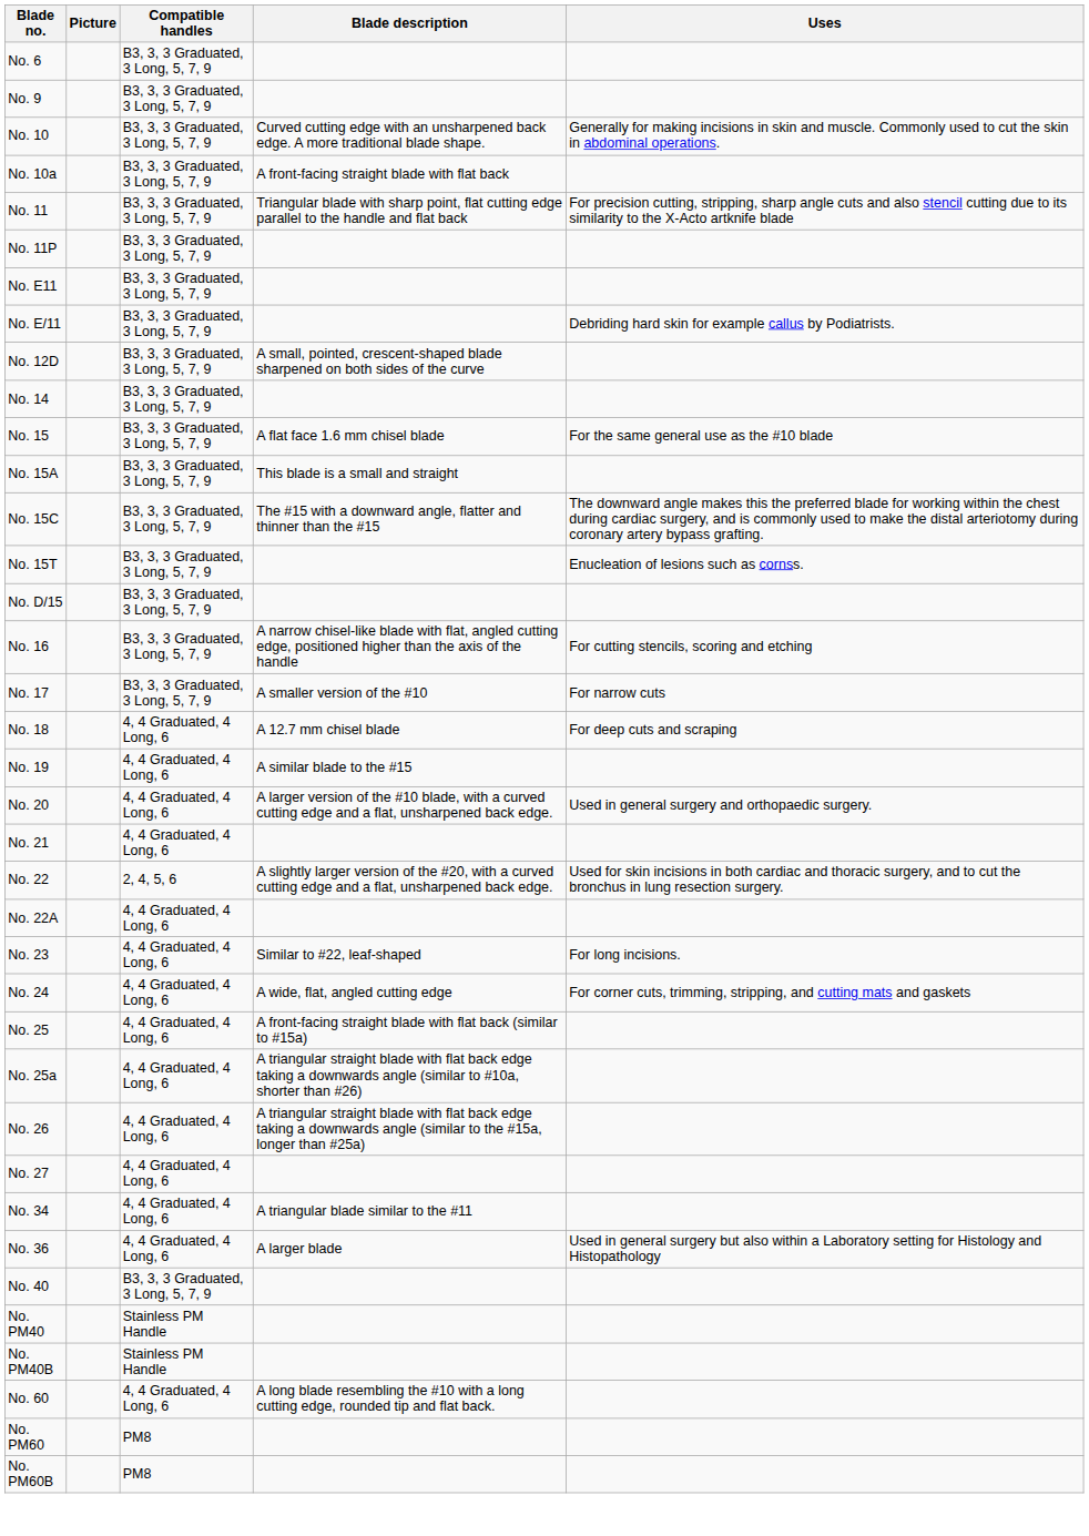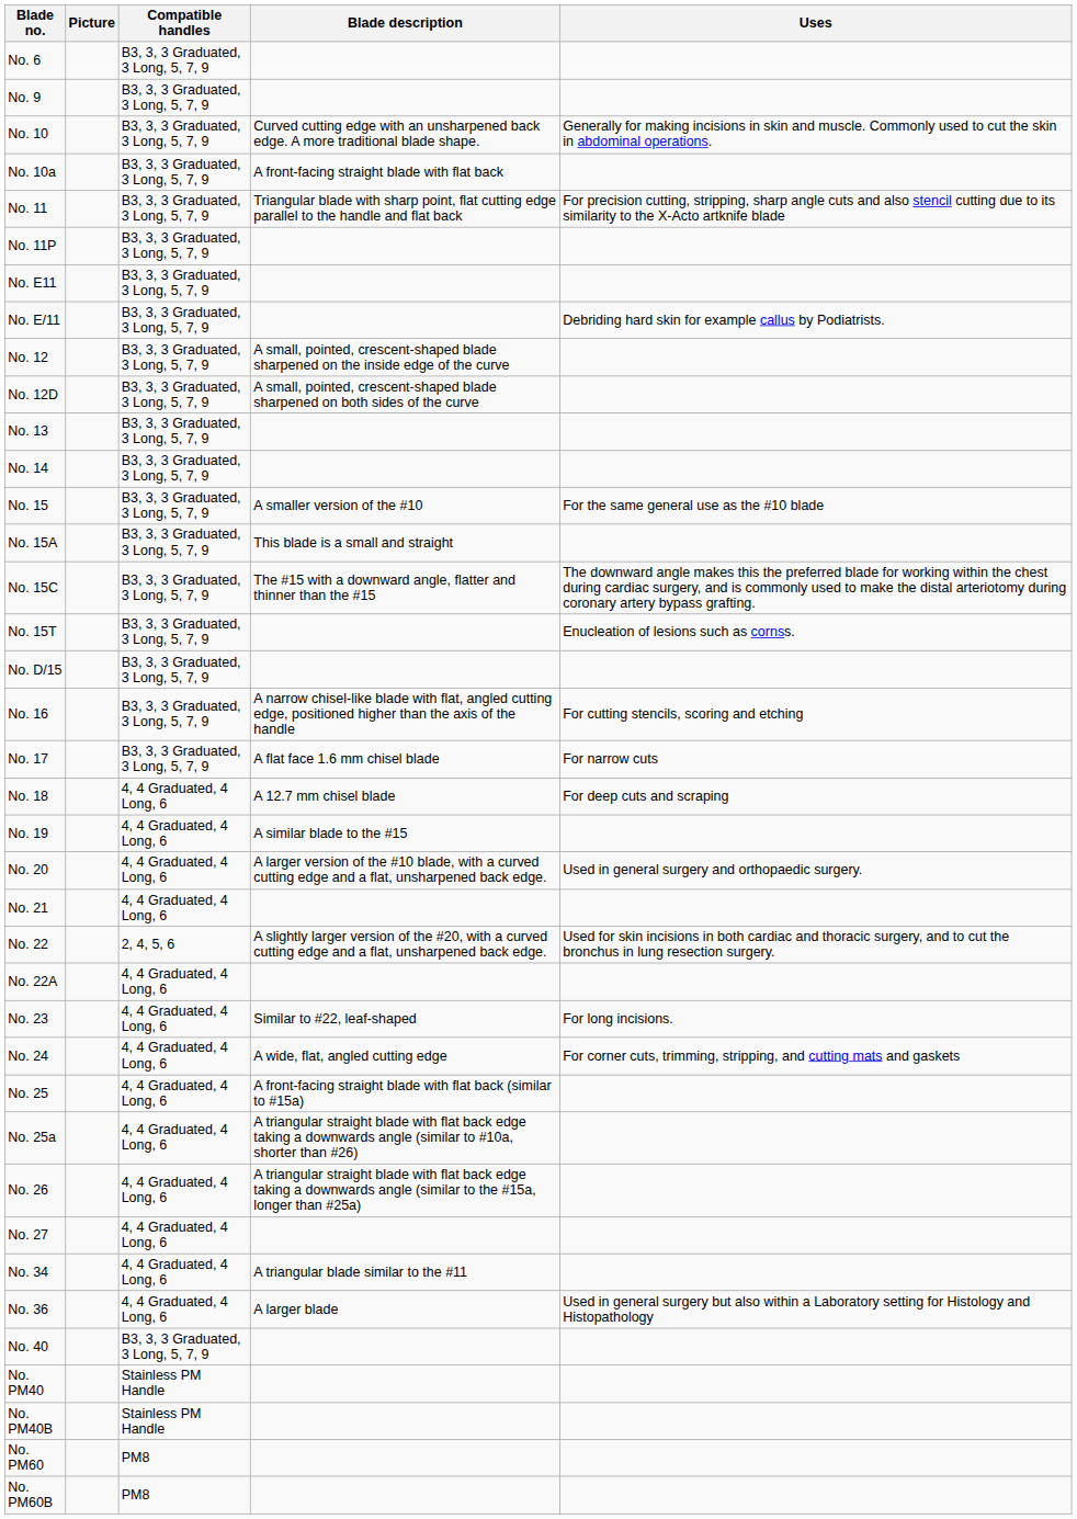+ row: No. 12 | B3, 3, 3 Graduated, 3 Long, 5, 7, 9 | A small, pointed, crescent-shaped blade sharpened on the inside edge of the curve
+ row: No. 13 | B3, 3, 3 Graduated, 3 Long, 5, 7, 9
No. 15 | Blade description: A flat face 1.6 mm chisel blade -> A smaller version of the #10
No. 17 | Blade description: A smaller version of the #10 -> A flat face 1.6 mm chisel blade
- row: No. 60 | 4, 4 Graduated, 4 Long, 6 | A long blade resembling the #10 with a long cutting edge, rounded tip and flat back.
